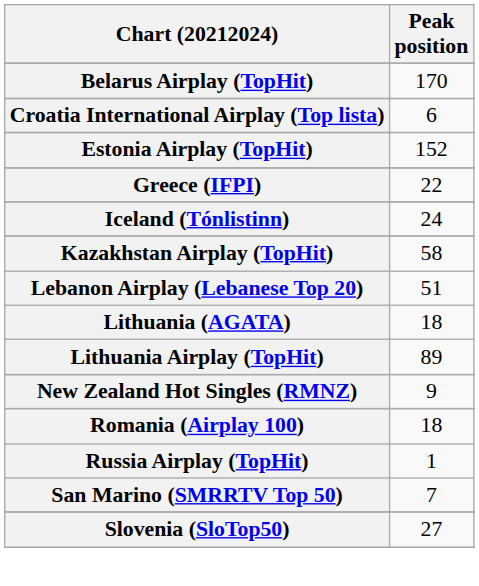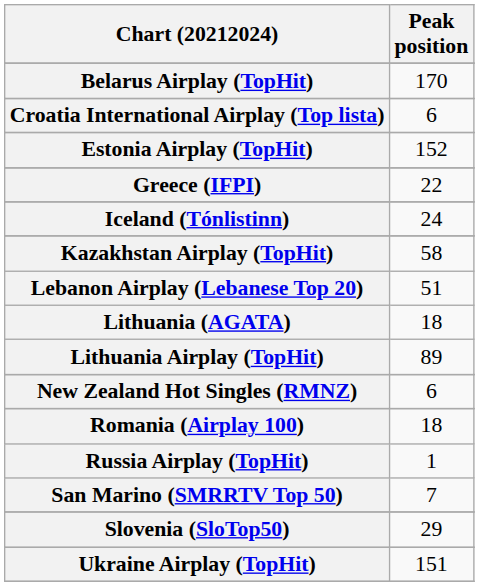New Zealand Hot Singles (RMNZ) | Peak position: 9 -> 6
Slovenia (SloTop50) | Peak position: 27 -> 29
+ row: Ukraine Airplay (TopHit) | 151
